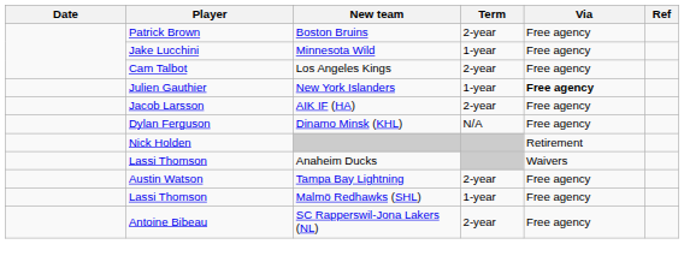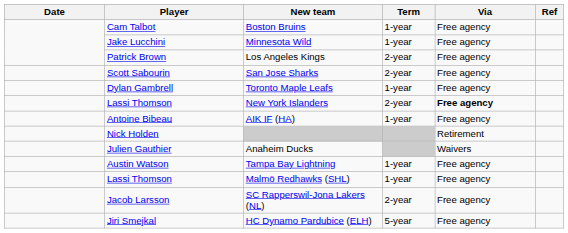Boston Bruins | Player: Patrick Brown -> Cam Talbot
Boston Bruins | Term: 2-year -> 1-year
Los Angeles Kings | Player: Cam Talbot -> Patrick Brown
+ row: Scott Sabourin | San Jose Sharks | 2-year | Free agency
+ row: Dylan Gambrell | Toronto Maple Leafs | 1-year | Free agency
New York Islanders | Player: Julien Gauthier -> Lassi Thomson
New York Islanders | Term: 1-year -> 2-year
AIK IF (HA) | Player: Jacob Larsson -> Antoine Bibeau
AIK IF (HA) | Term: 2-year -> 1-year
- row: Dylan Ferguson | Dinamo Minsk (KHL) | N/A | Free agency
Anaheim Ducks | Player: Lassi Thomson -> Julien Gauthier
Tampa Bay Lightning | Term: 2-year -> 1-year
SC Rapperswil-Jona Lakers (NL) | Player: Antoine Bibeau -> Jacob Larsson
+ row: Jiri Smejkal | HC Dynamo Pardubice (ELH) | 5-year | Free agency
